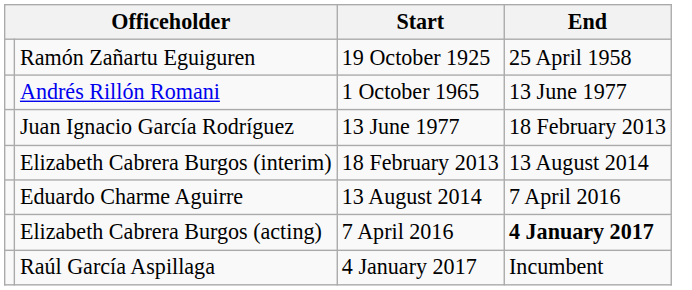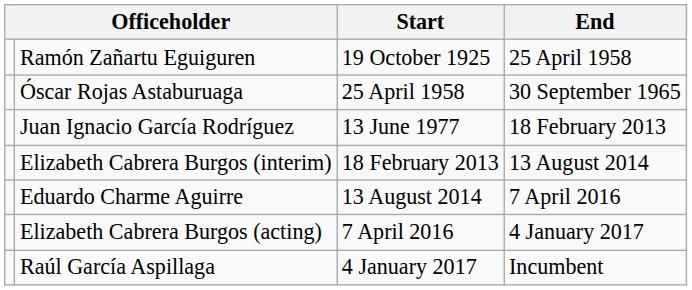+ row: Óscar Rojas Astaburuaga | 25 April 1958 | 30 September 1965
- row: Andrés Rillón Romani | 1 October 1965 | 13 June 1977
Elizabeth Cabrera Burgos (acting) | End: bold -> normal
